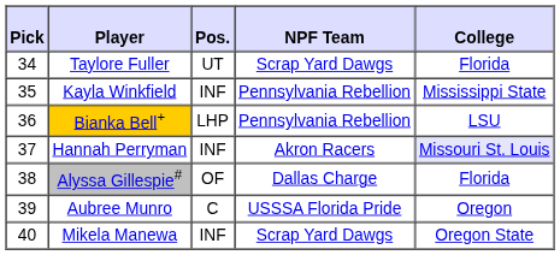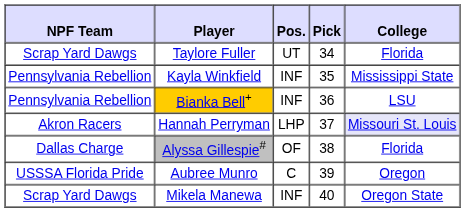columns swapped: Pick <-> NPF Team
Bianka Bell+ | Pos.: LHP -> INF
Hannah Perryman | Pos.: INF -> LHP
